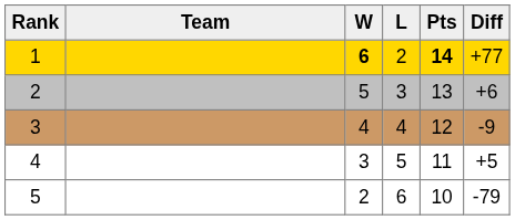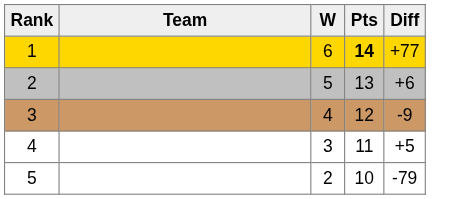- column: L | 2 | 3 | 4 | 5 | 6
1 | W: bold -> normal
